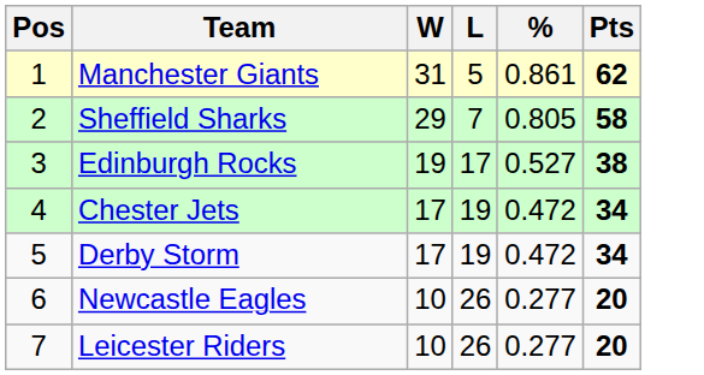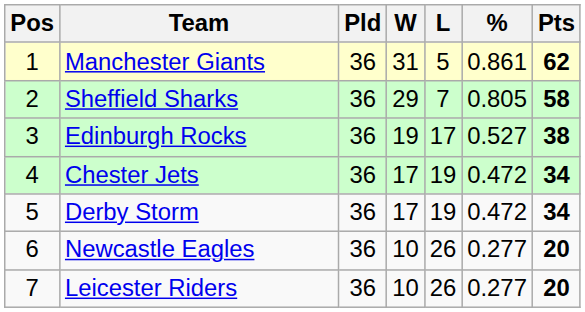+ column: Pld | 36 | 36 | 36 | 36 | 36 | 36 | 36
